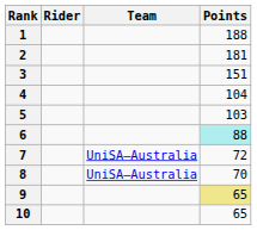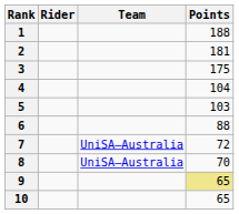3 | Points: 151 -> 175
6 | Points: paleturquoise background -> no background
